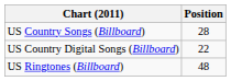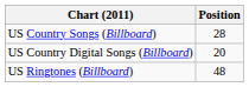US Country Digital Songs (Billboard) | Position: 22 -> 20
